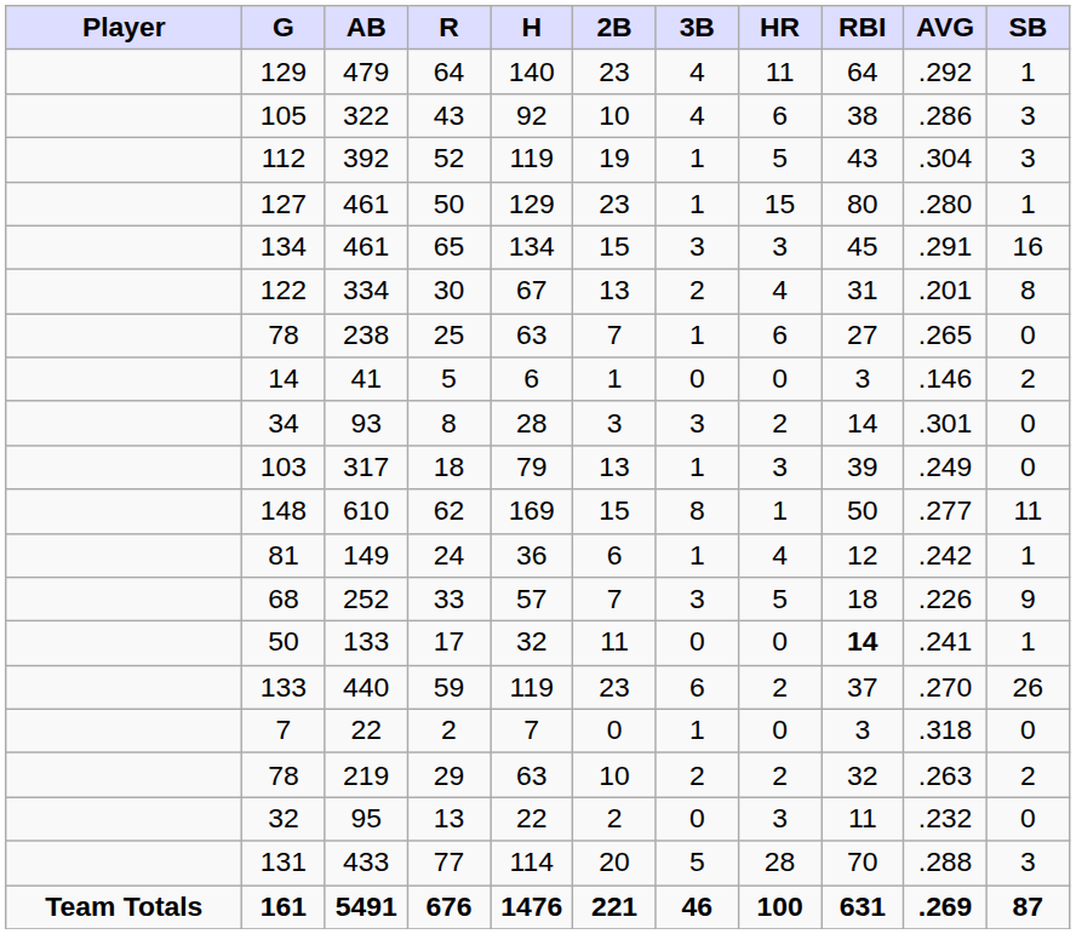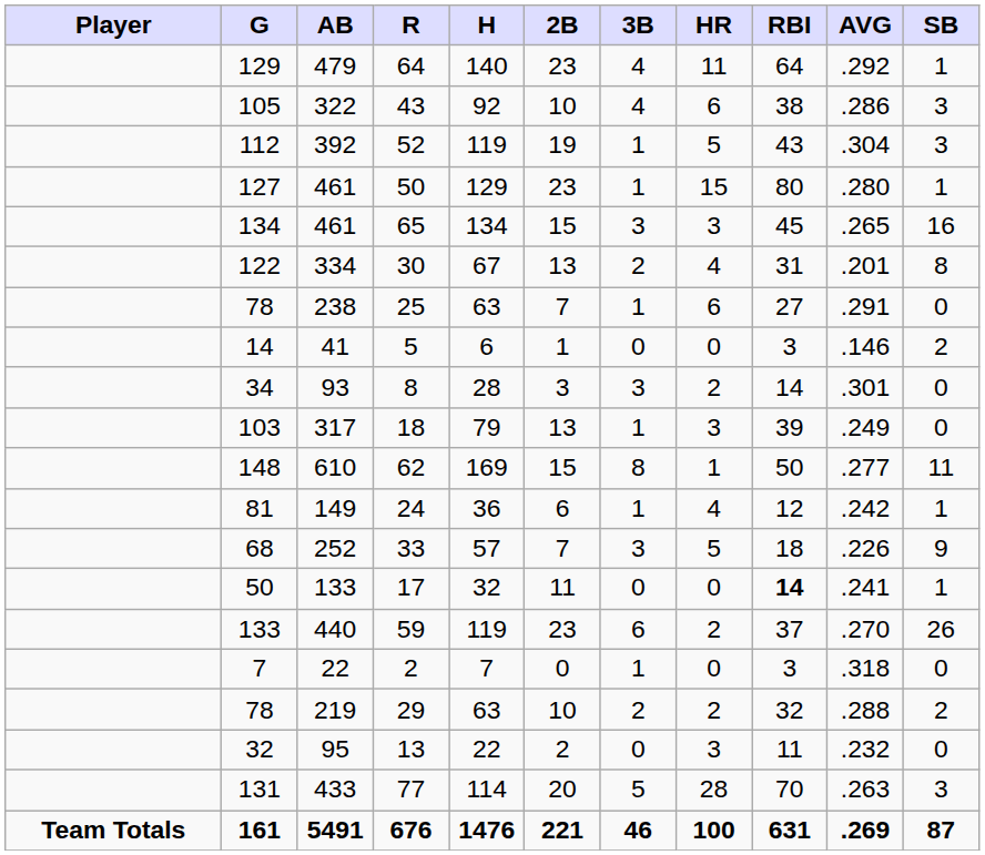65 | AVG: .291 -> .265
25 | AVG: .265 -> .291
29 | AVG: .263 -> .288
77 | AVG: .288 -> .263
